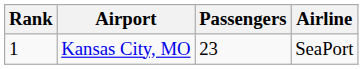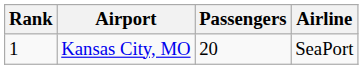Kansas City, MO | Passengers: 23 -> 20
